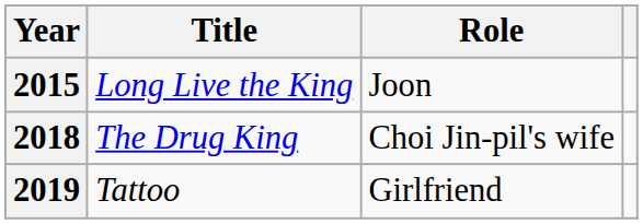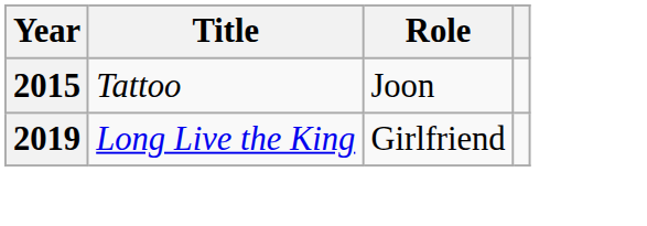2015 | Title: Long Live the King -> Tattoo
- row: 2018 | The Drug King | Choi Jin-pil's wife
2019 | Title: Tattoo -> Long Live the King
